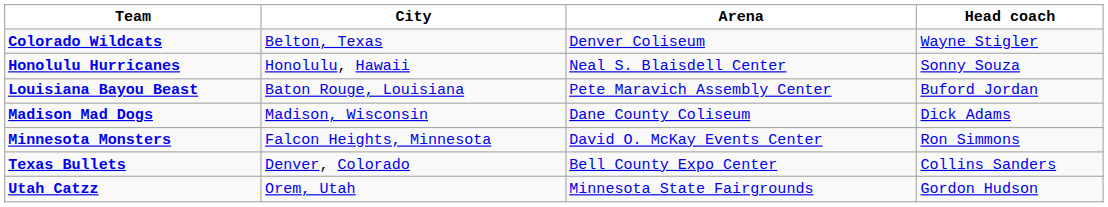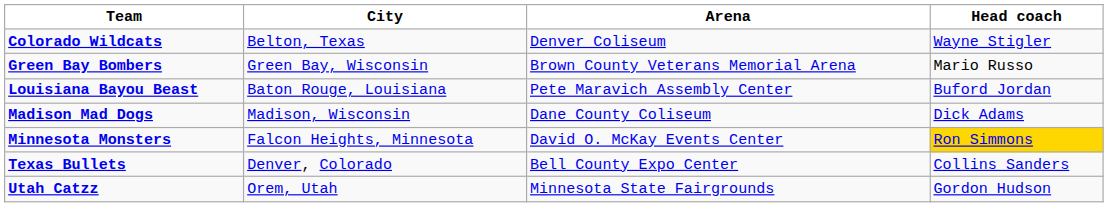+ row: Green Bay Bombers | Green Bay, Wisconsin | Brown County Veterans Memorial Arena | Mario Russo
- row: Honolulu Hurricanes | Honolulu, Hawaii | Neal S. Blaisdell Center | Sonny Souza
Minnesota Monsters | Head coach: no background -> gold background
